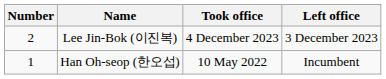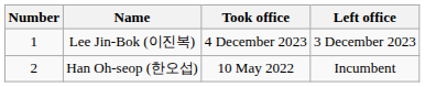Lee Jin-Bok (이진복) | Number: 2 -> 1
Han Oh-seop (한오섭) | Number: 1 -> 2
